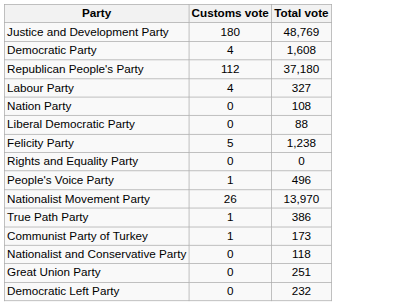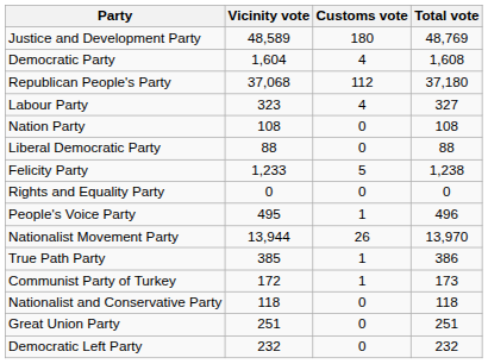+ column: Vicinity vote | 48,589 | 1,604 | 37,068 | 323 | 108 | 88 | 1,233 | 0 | 495 | 13,944 | 385 | 172 | 118 | 251 | 232
